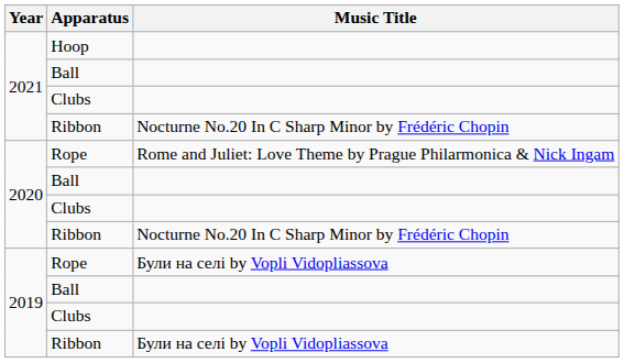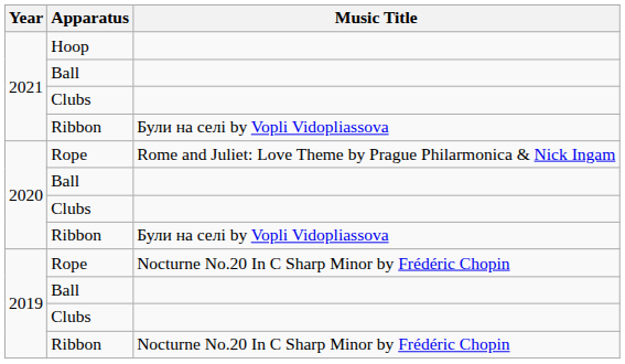2021 / Ribbon | Music Title: Nocturne No.20 In C Sharp Minor by Frédéric Chopin -> Були на селі by Vopli Vidopliassova
2020 / Ribbon | Music Title: Nocturne No.20 In C Sharp Minor by Frédéric Chopin -> Були на селі by Vopli Vidopliassova
2019 / Rope | Music Title: Були на селі by Vopli Vidopliassova -> Nocturne No.20 In C Sharp Minor by Frédéric Chopin
2019 / Ribbon | Music Title: Були на селі by Vopli Vidopliassova -> Nocturne No.20 In C Sharp Minor by Frédéric Chopin
